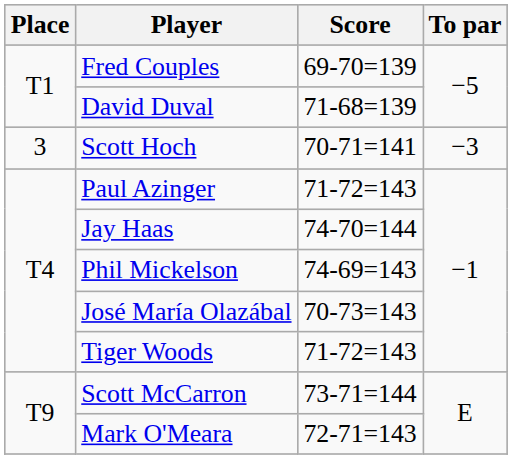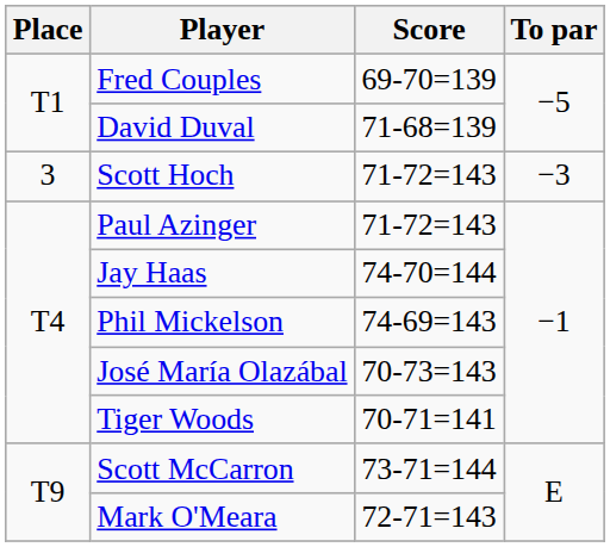Scott Hoch | Score: 70-71=141 -> 71-72=143
Tiger Woods | Score: 71-72=143 -> 70-71=141
